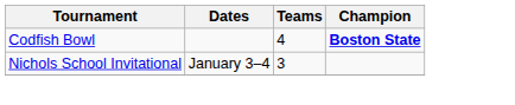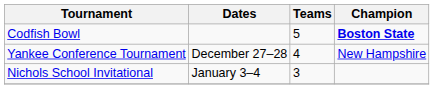Codfish Bowl | Teams: 4 -> 5
+ row: Yankee Conference Tournament | December 27–28 | 4 | New Hampshire
